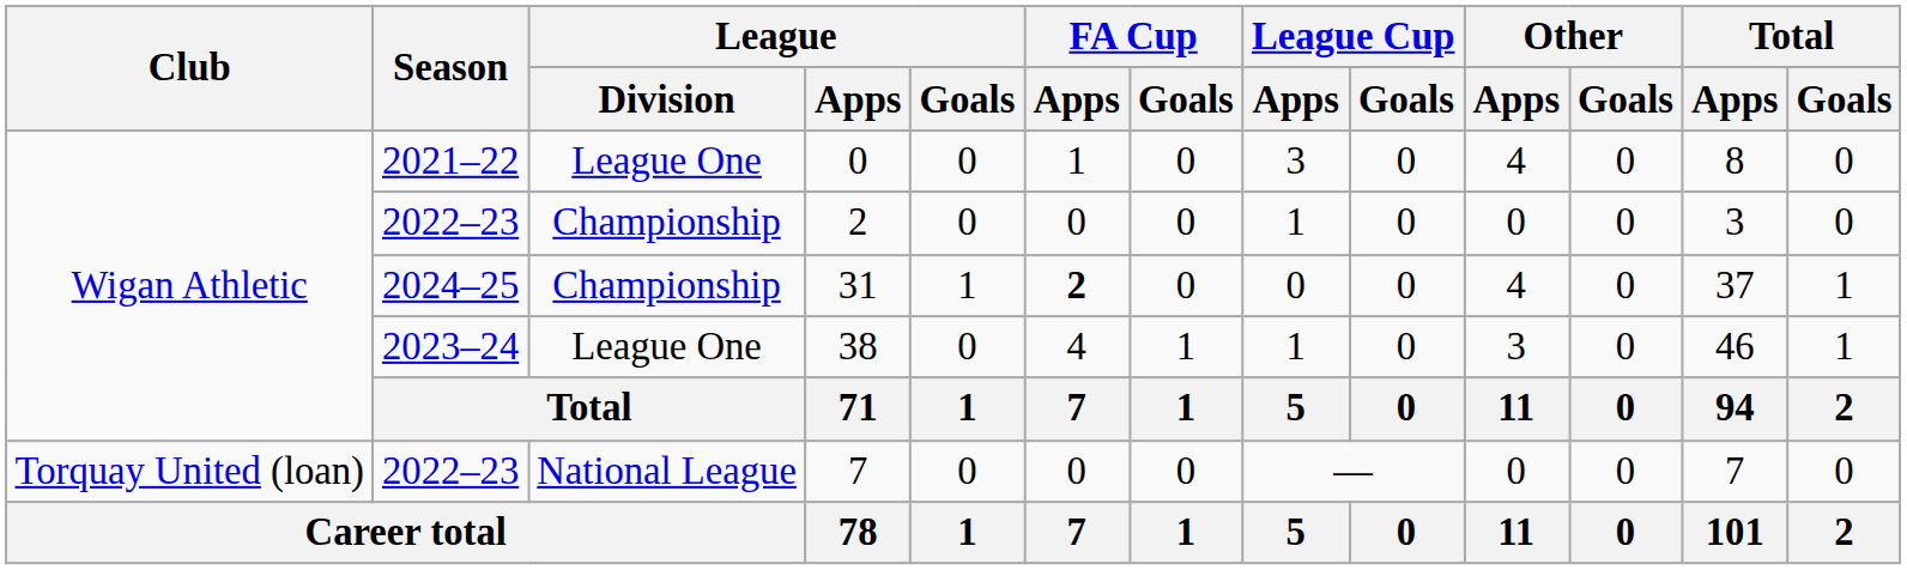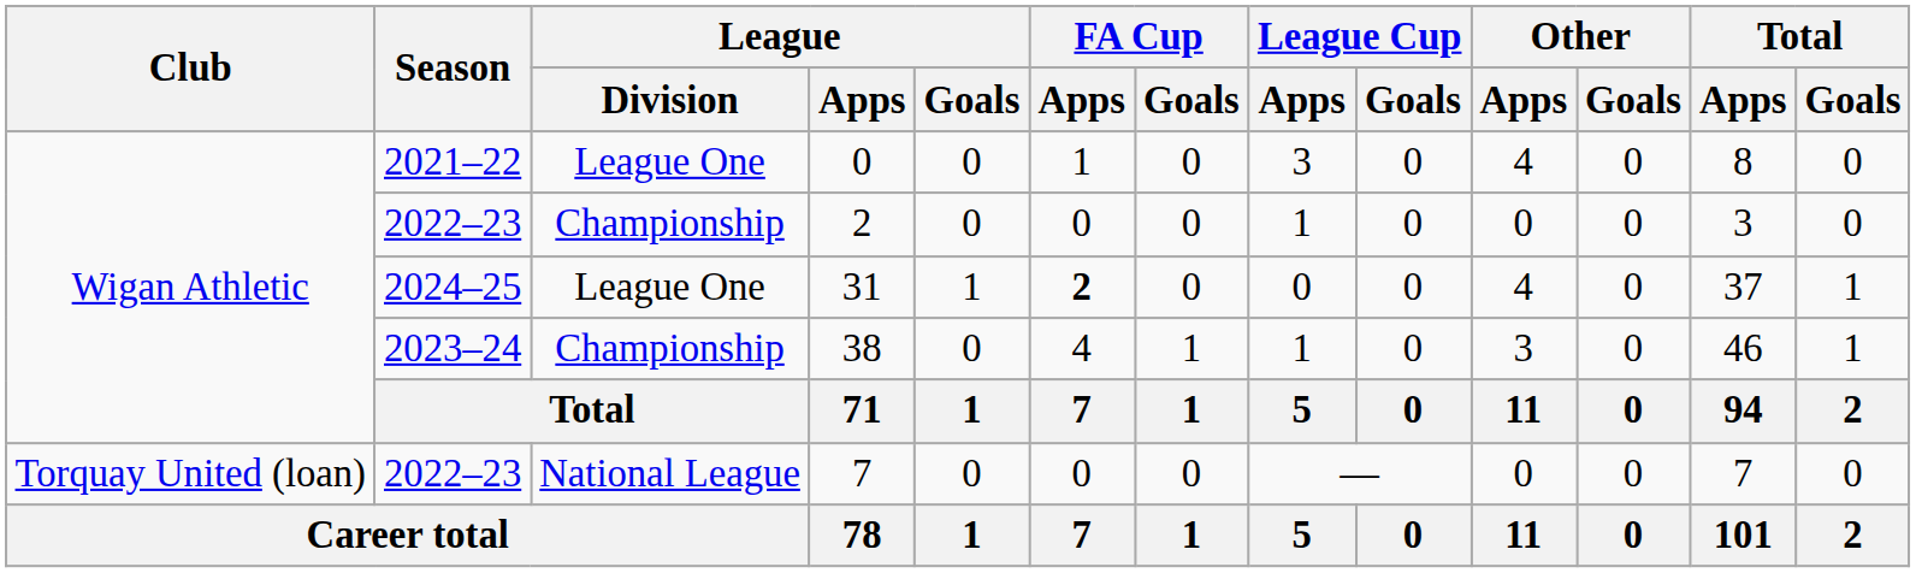31 | League / Division: Championship -> League One
38 | League / Division: League One -> Championship
